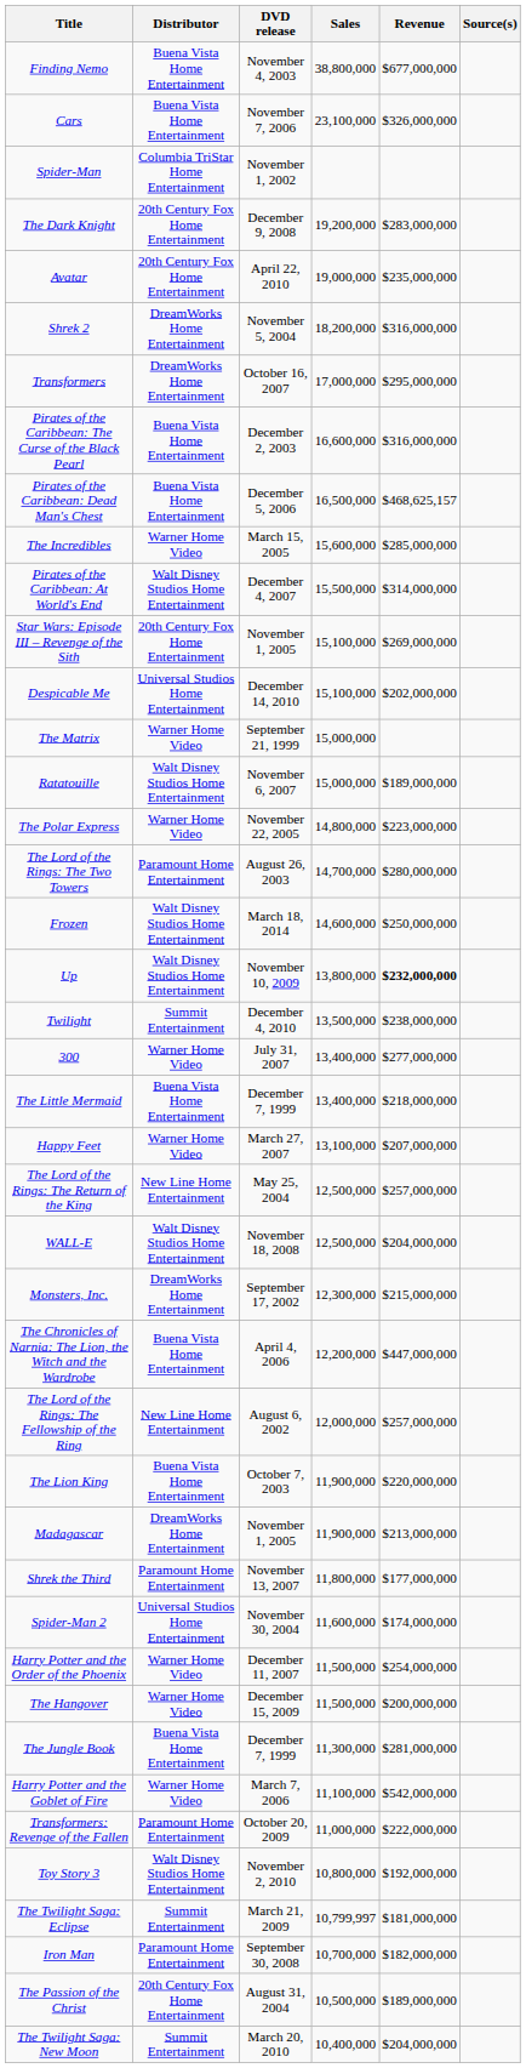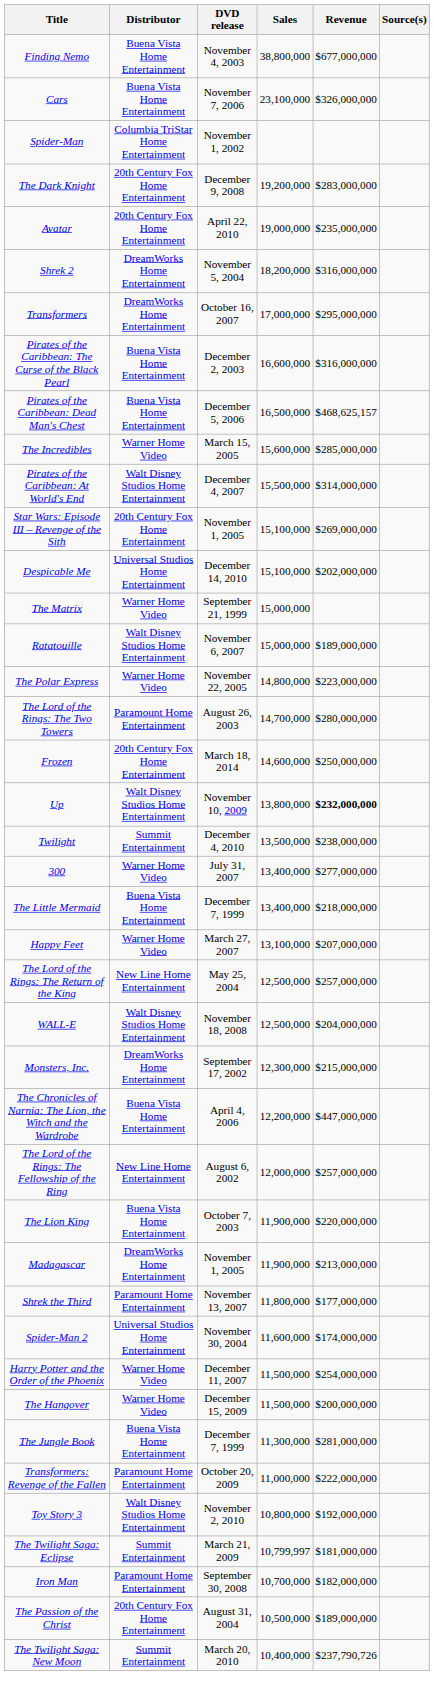Frozen | Distributor: Walt Disney Studios Home Entertainment -> 20th Century Fox Home Entertainment
- row: Harry Potter and the Goblet of Fire | Warner Home Video | March 7, 2006 | 11,100,000 | $542,000,000
The Twilight Saga: New Moon | Revenue: $204,000,000 -> $237,790,726
